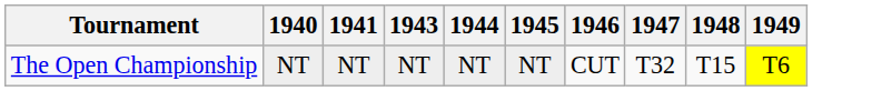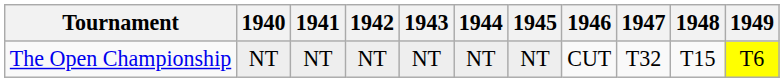+ column: 1942 | NT
